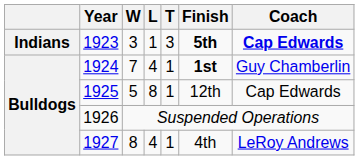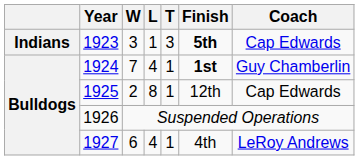1923 | Coach: bold -> normal
1925 | W: 5 -> 2
1927 | W: 8 -> 6
